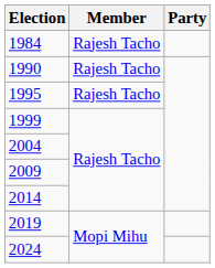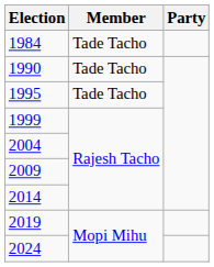1984 | Member: Rajesh Tacho -> Tade Tacho
1990 | Member: Rajesh Tacho -> Tade Tacho
1995 | Member: Rajesh Tacho -> Tade Tacho
